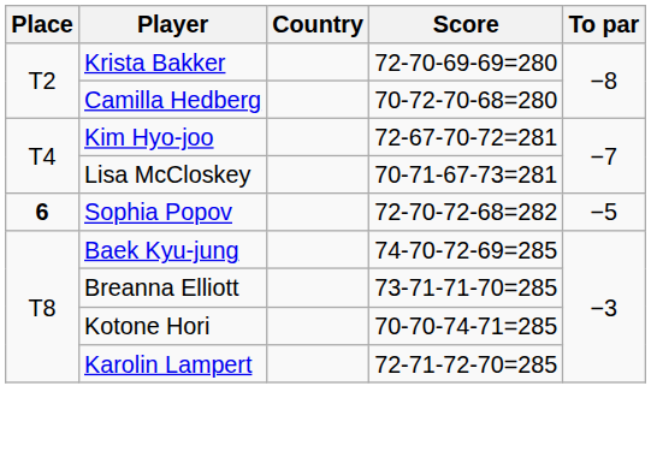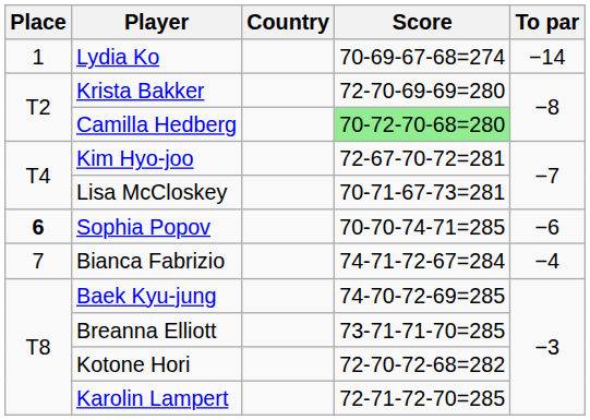+ row: 1 | Lydia Ko | 70-69-67-68=274 | −14
Camilla Hedberg | Score: no background -> lightgreen background
Sophia Popov | Score: 72-70-72-68=282 -> 70-70-74-71=285
Sophia Popov | To par: −5 -> −6
+ row: 7 | Bianca Fabrizio | 74-71-72-67=284 | −4
Kotone Hori | Score: 70-70-74-71=285 -> 72-70-72-68=282
